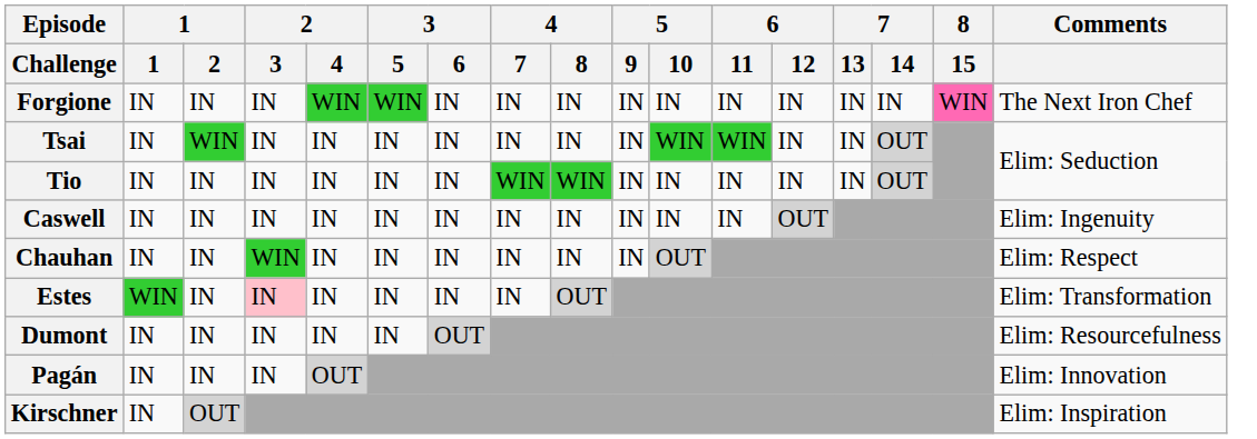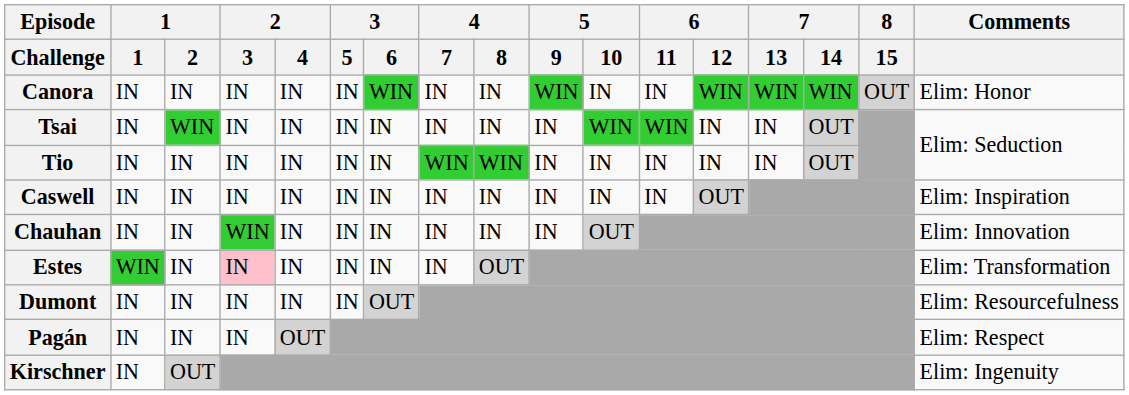- row: Forgione | IN | IN | IN | WIN | WIN | IN | IN | IN | IN | IN | IN | IN | IN | IN | WIN | The Next Iron Chef
+ row: Canora | IN | IN | IN | IN | IN | WIN | IN | IN | WIN | IN | IN | WIN | WIN | WIN | OUT | Elim: Honor
Caswell | Comments: Elim: Ingenuity -> Elim: Inspiration
Chauhan | Comments: Elim: Respect -> Elim: Innovation
Pagán | Comments: Elim: Innovation -> Elim: Respect
Kirschner | Comments: Elim: Inspiration -> Elim: Ingenuity
